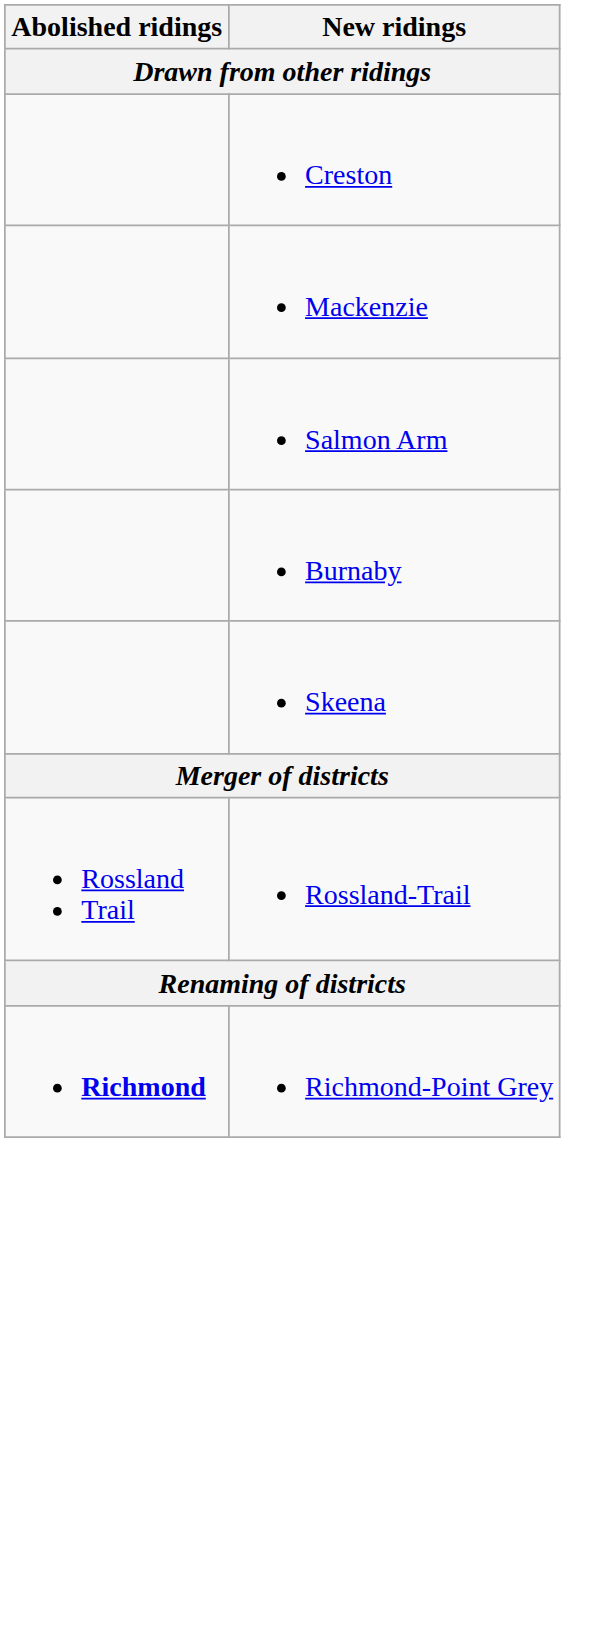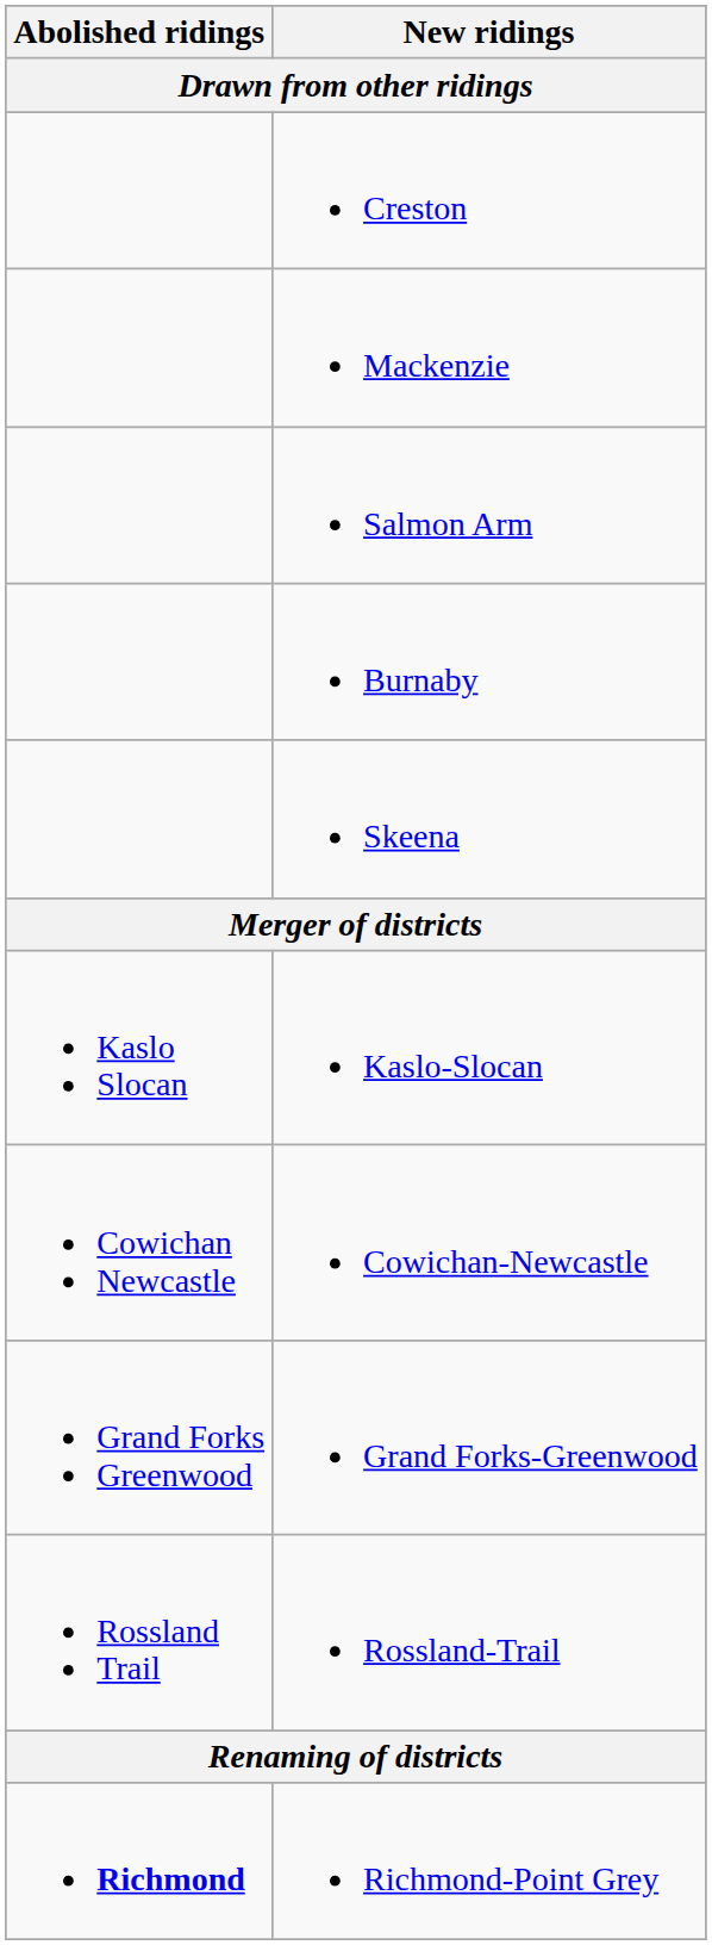+ row: Kaslo Slocan | Kaslo-Slocan
+ row: Cowichan Newcastle | Cowichan-Newcastle
+ row: Grand Forks Greenwood | Grand Forks-Greenwood
